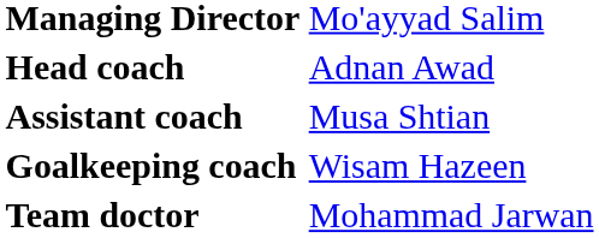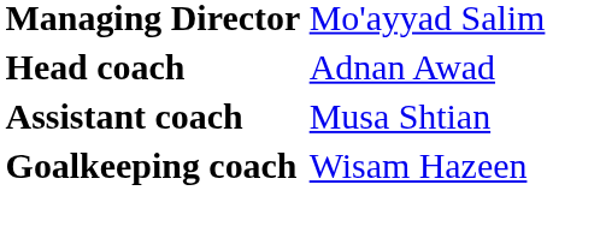- row: Team doctor | Mohammad Jarwan
